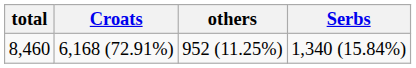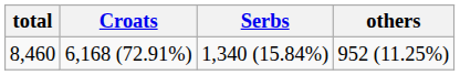columns swapped: Serbs <-> others
